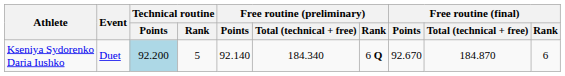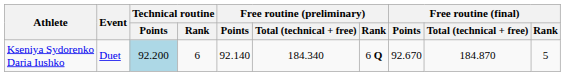Kseniya Sydorenko Daria Iushko | Technical routine / Rank: 5 -> 6
Kseniya Sydorenko Daria Iushko | Free routine (final) / Rank: 6 -> 5
